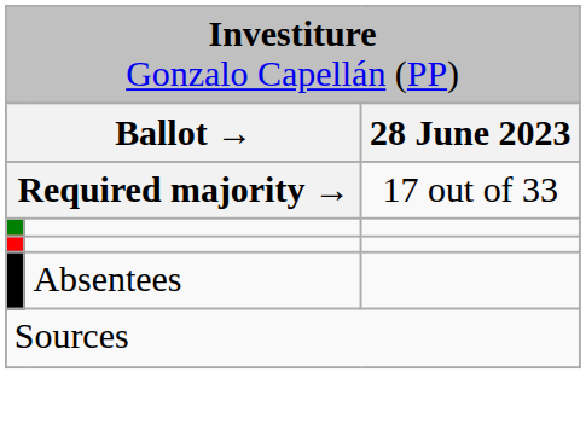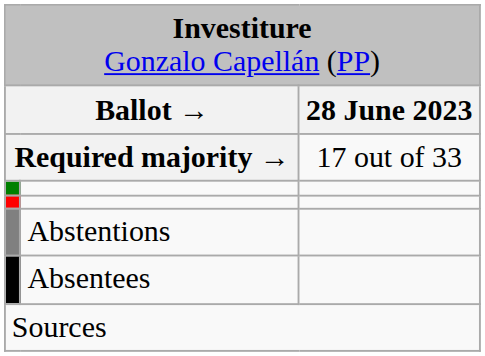+ row: Abstentions
